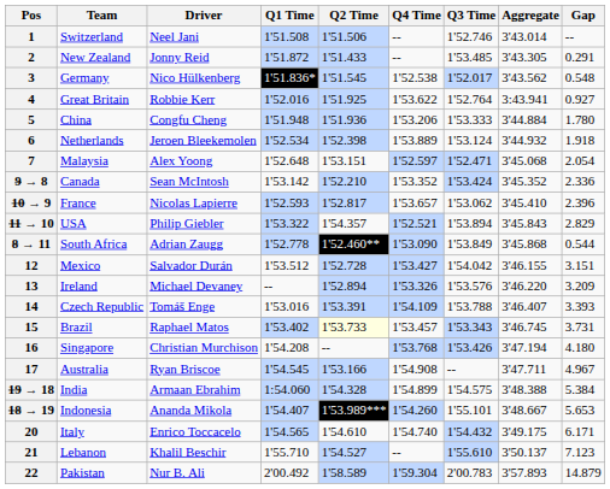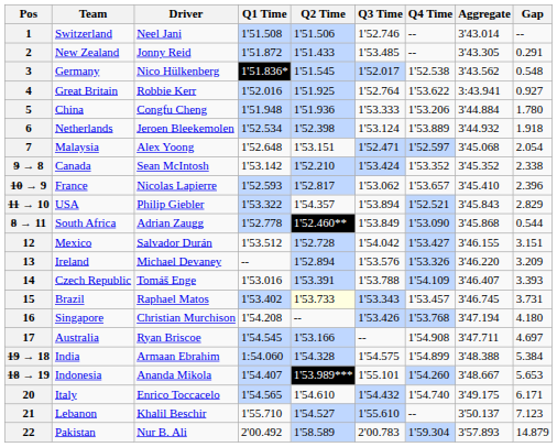columns swapped: Q3 Time <-> Q4 Time
9 → 8 | Gap: 2.336 -> 2.338
17 | Gap: 4.967 -> 4.697
